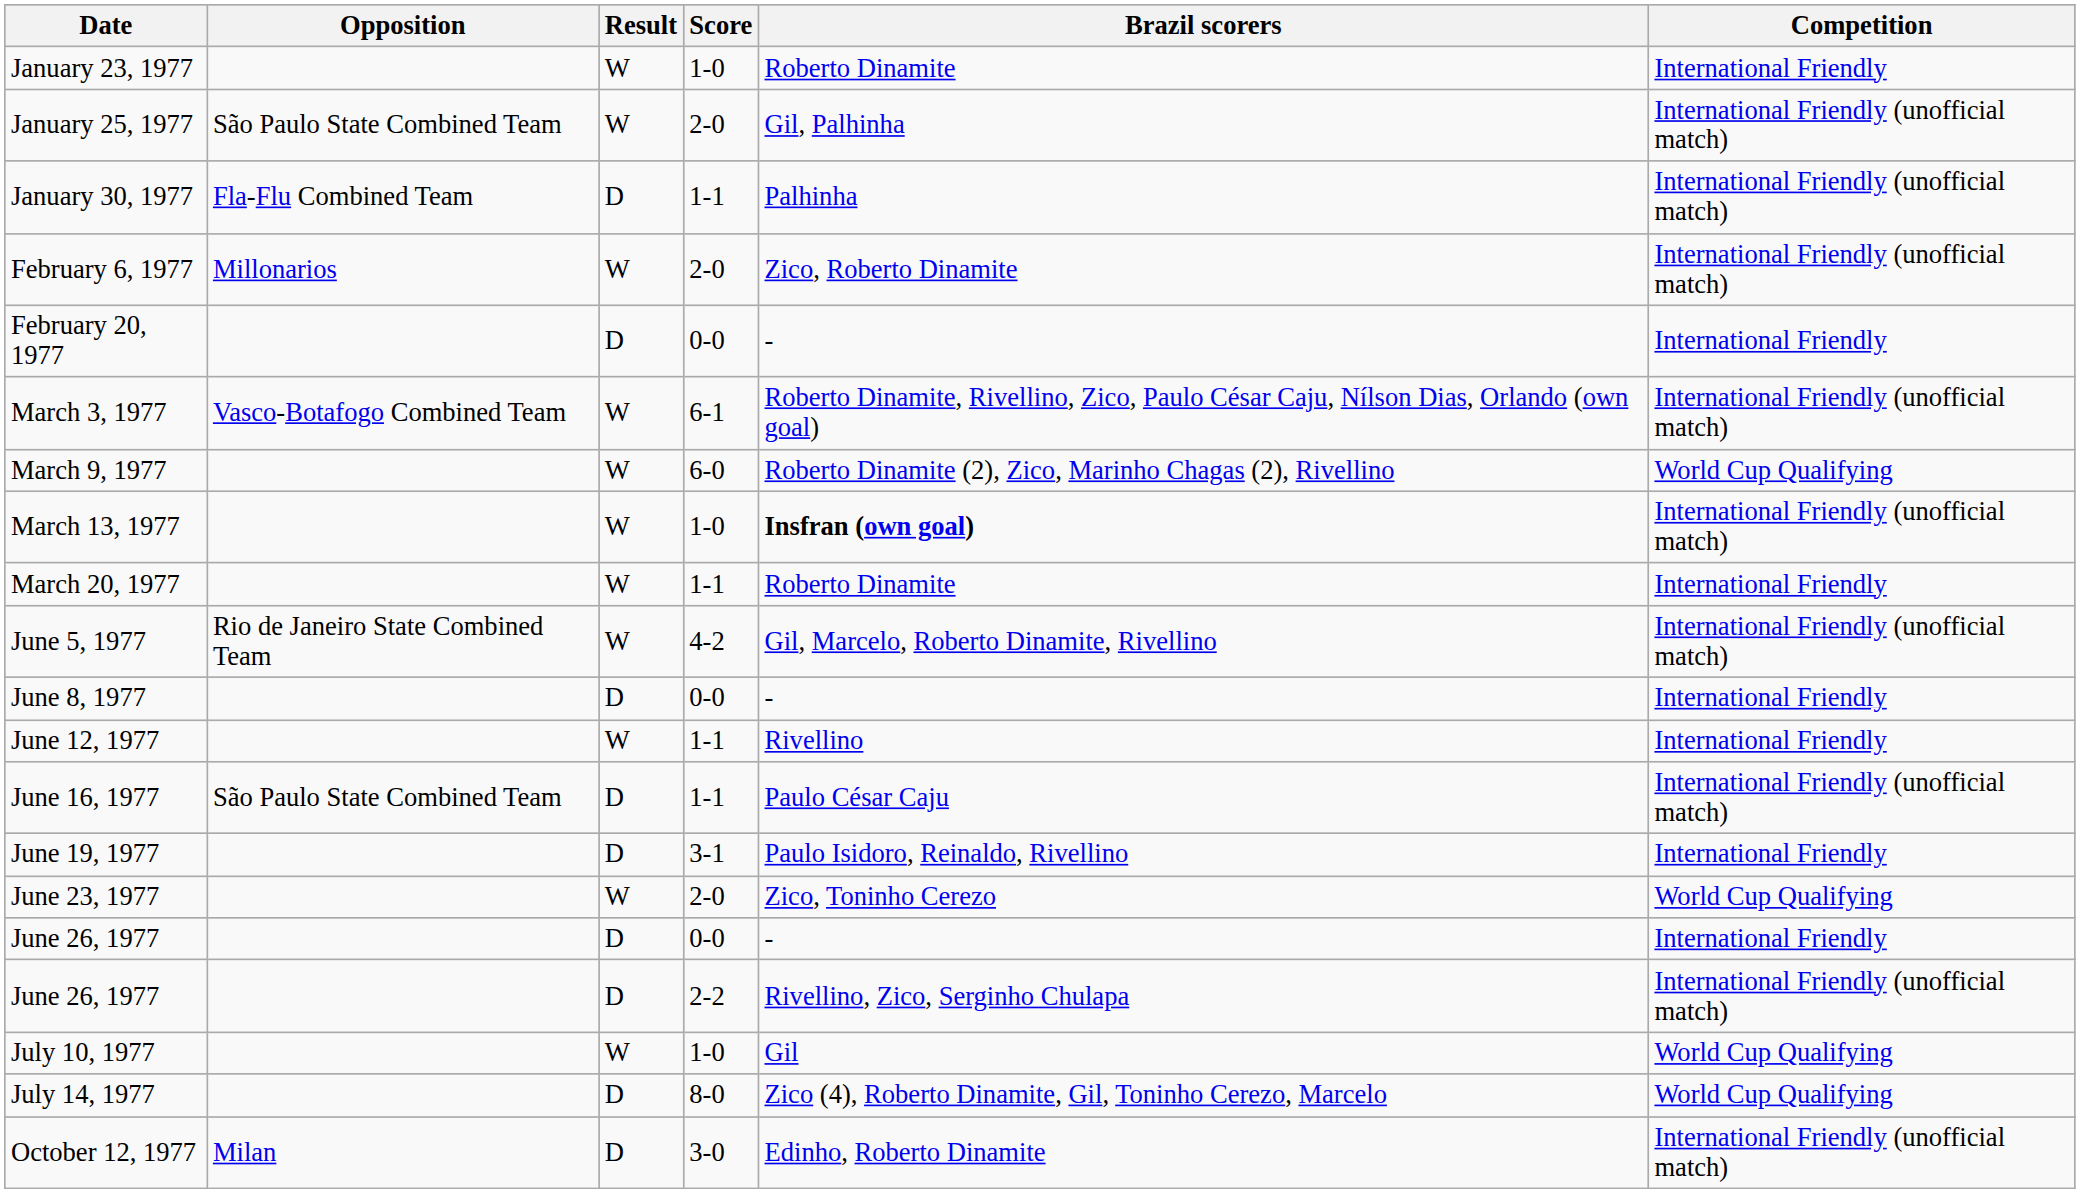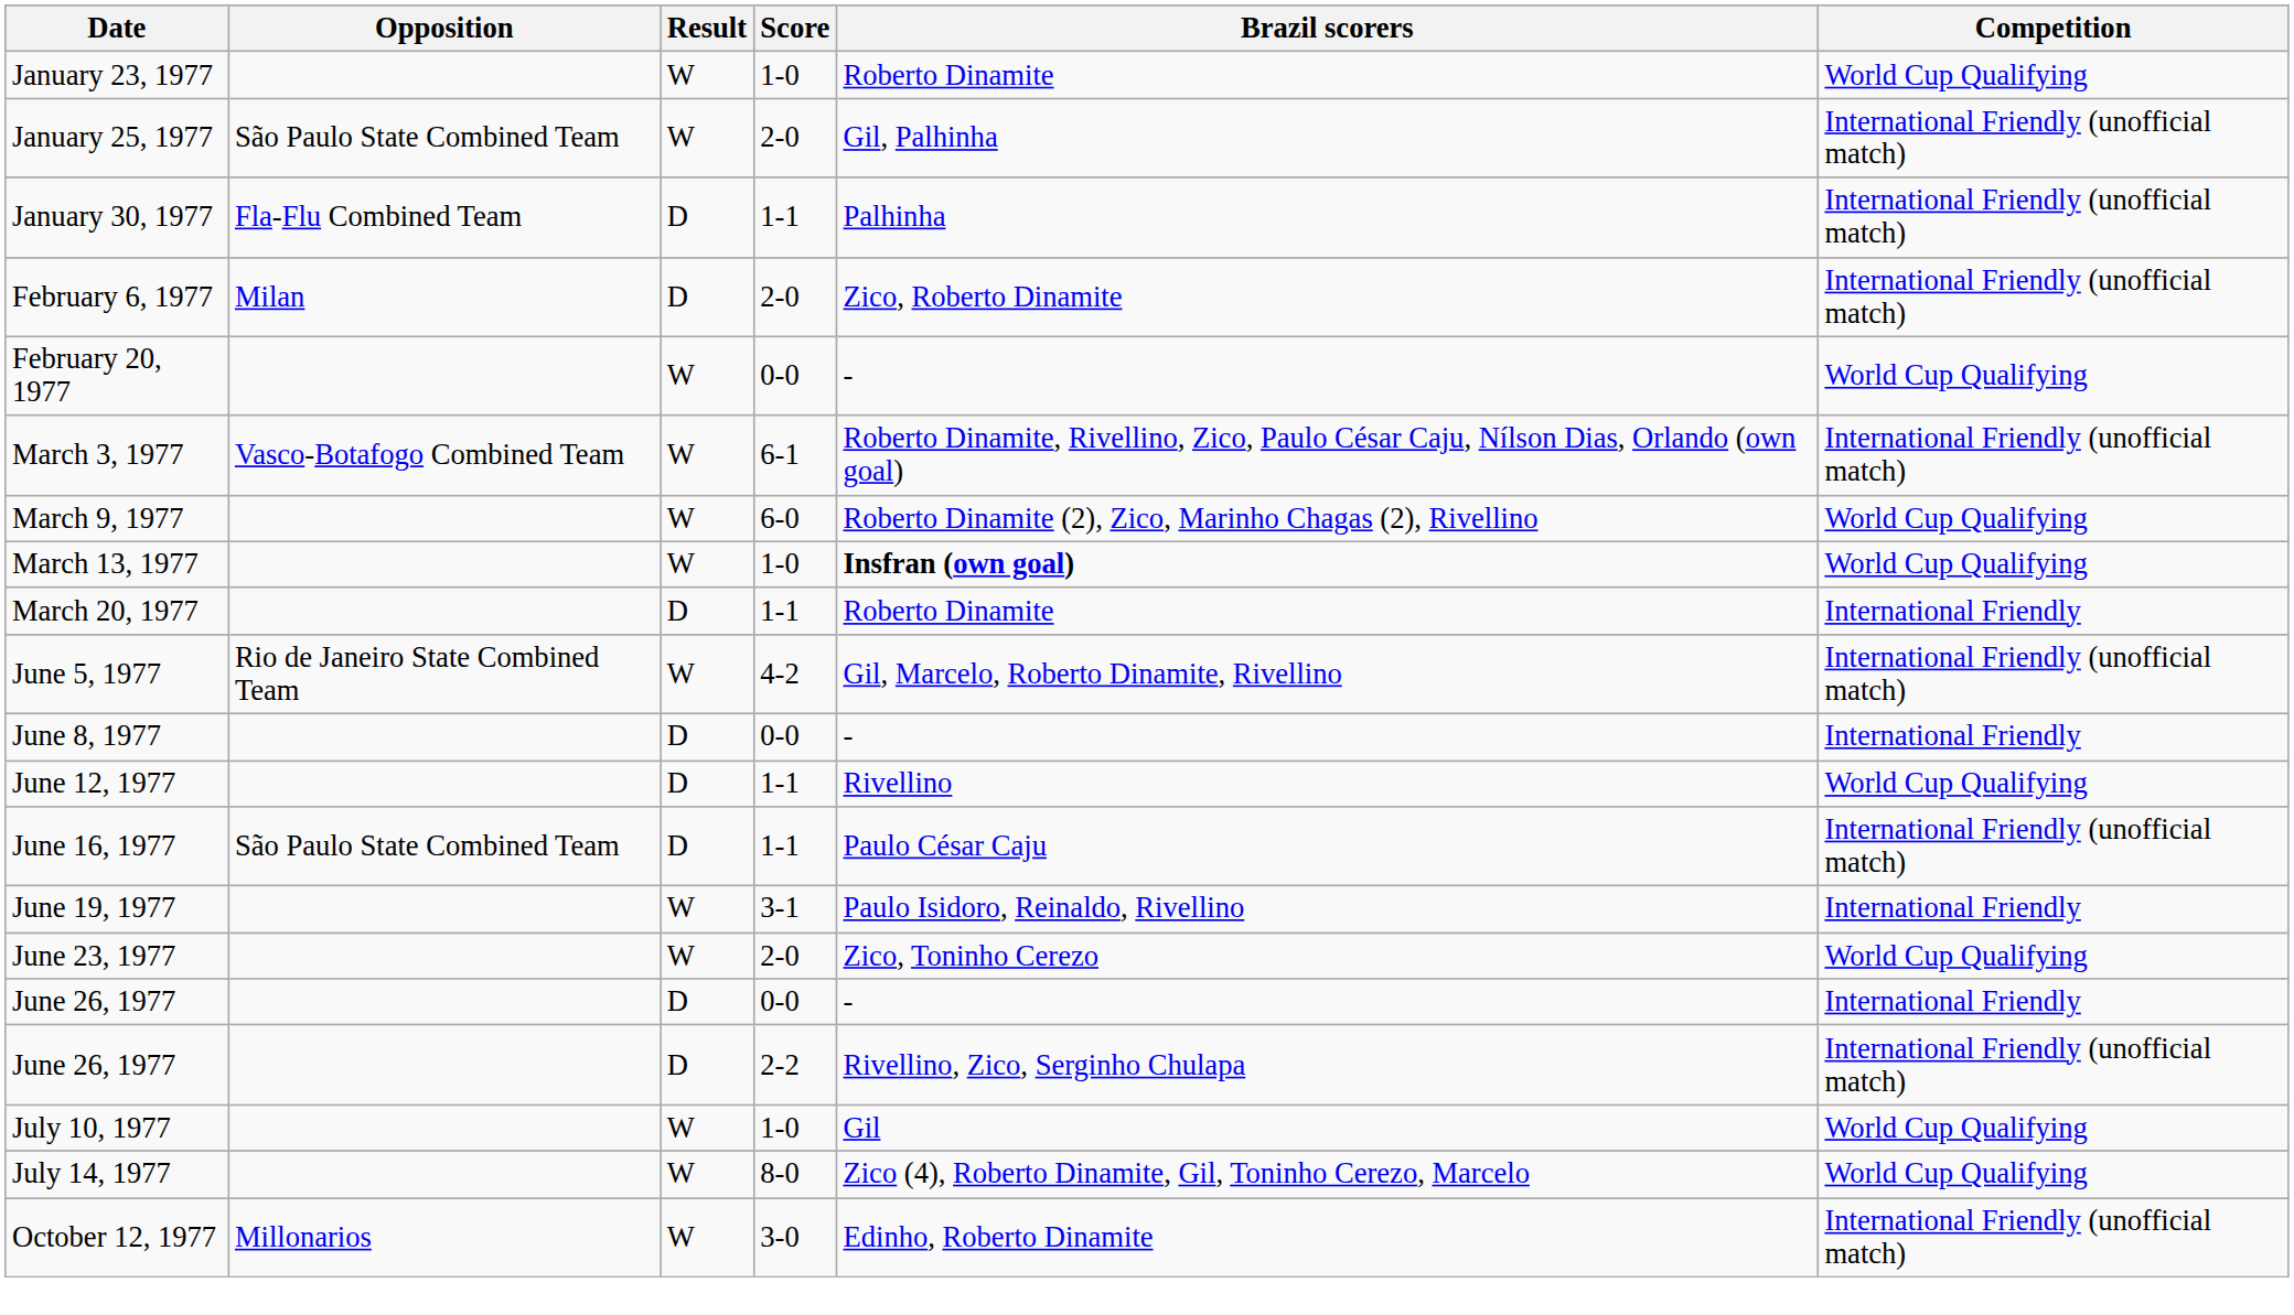January 23, 1977 | Competition: International Friendly -> World Cup Qualifying
February 6, 1977 | Opposition: Millonarios -> Milan
February 6, 1977 | Result: W -> D
February 20, 1977 | Result: D -> W
February 20, 1977 | Competition: International Friendly -> World Cup Qualifying
March 13, 1977 | Competition: International Friendly (unofficial match) -> World Cup Qualifying
March 20, 1977 | Result: W -> D
June 12, 1977 | Result: W -> D
June 12, 1977 | Competition: International Friendly -> World Cup Qualifying
June 19, 1977 | Result: D -> W
July 14, 1977 | Result: D -> W
October 12, 1977 | Opposition: Milan -> Millonarios
October 12, 1977 | Result: D -> W
